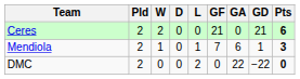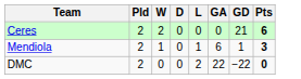- column: GF | 21 | 7 | 0
